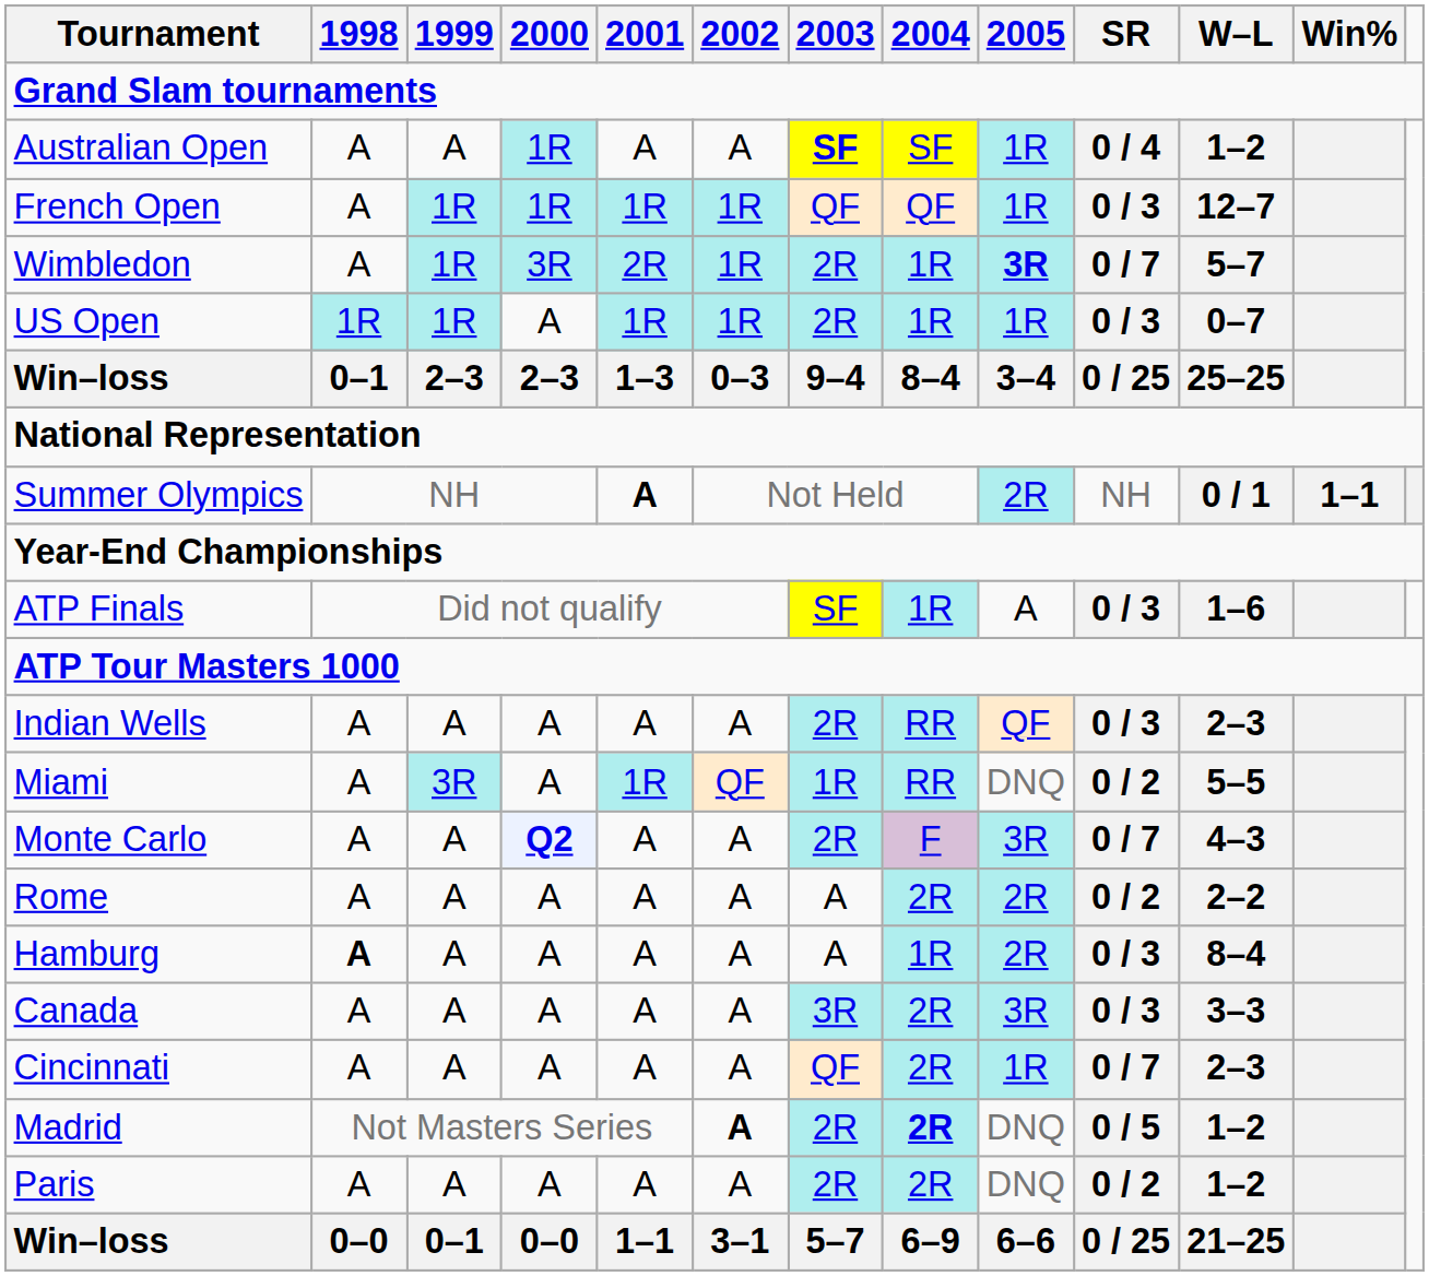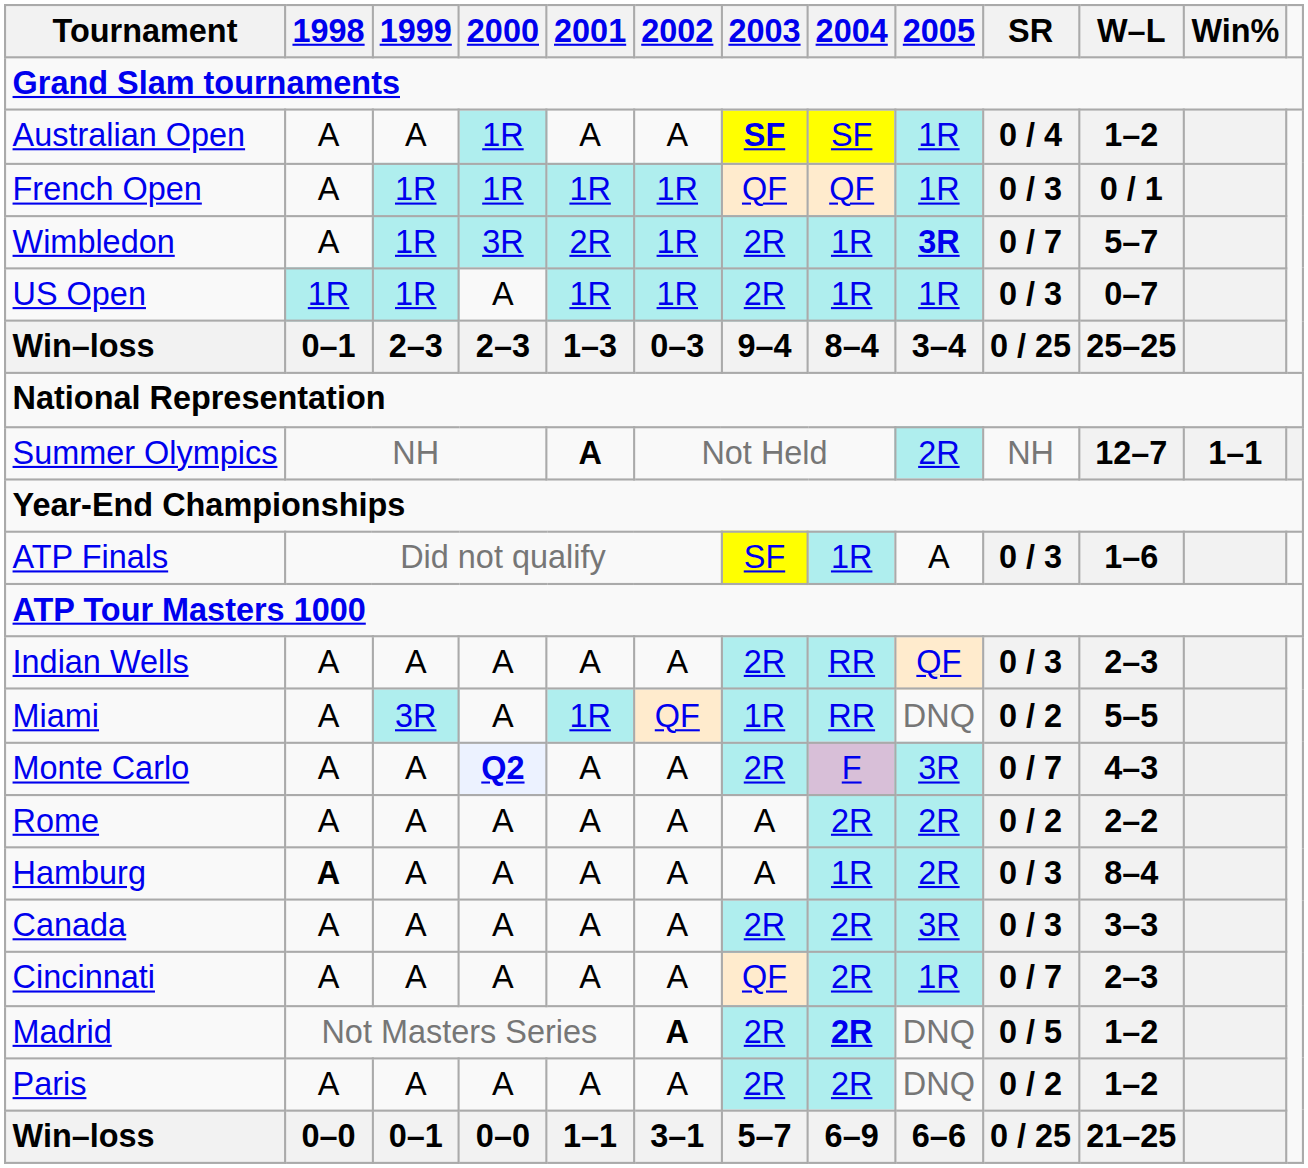French Open | W–L: 12–7 -> 0 / 1
Summer Olympics | W–L: 0 / 1 -> 12–7
Canada | 2003: 3R -> 2R
